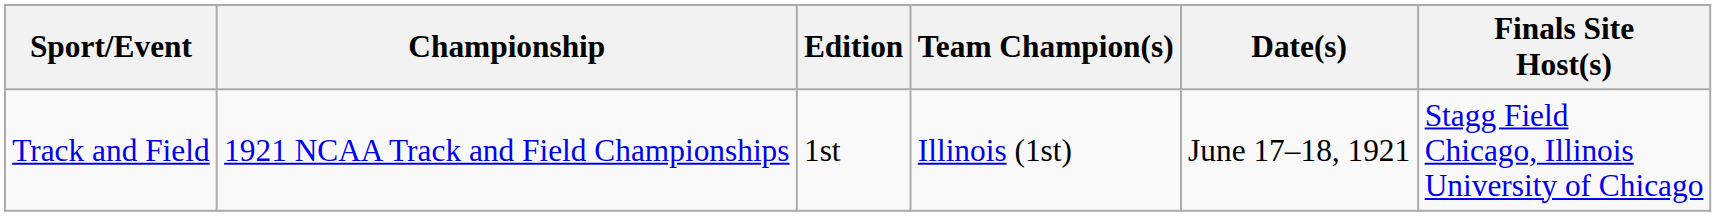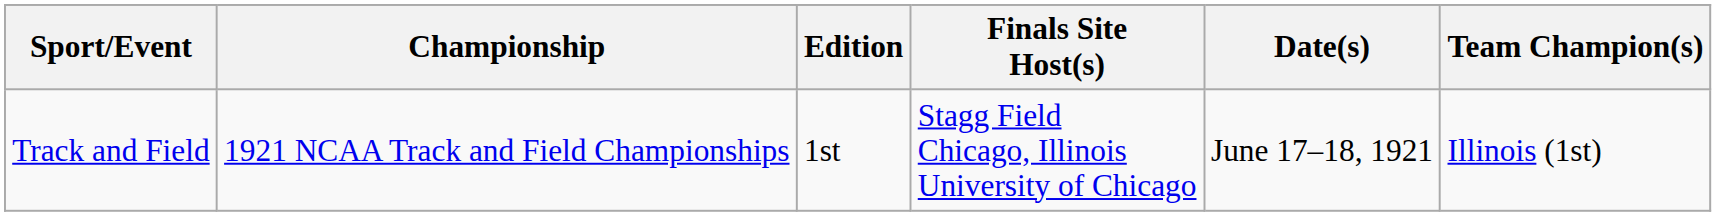columns swapped: Finals Site Host(s) <-> Team Champion(s)
